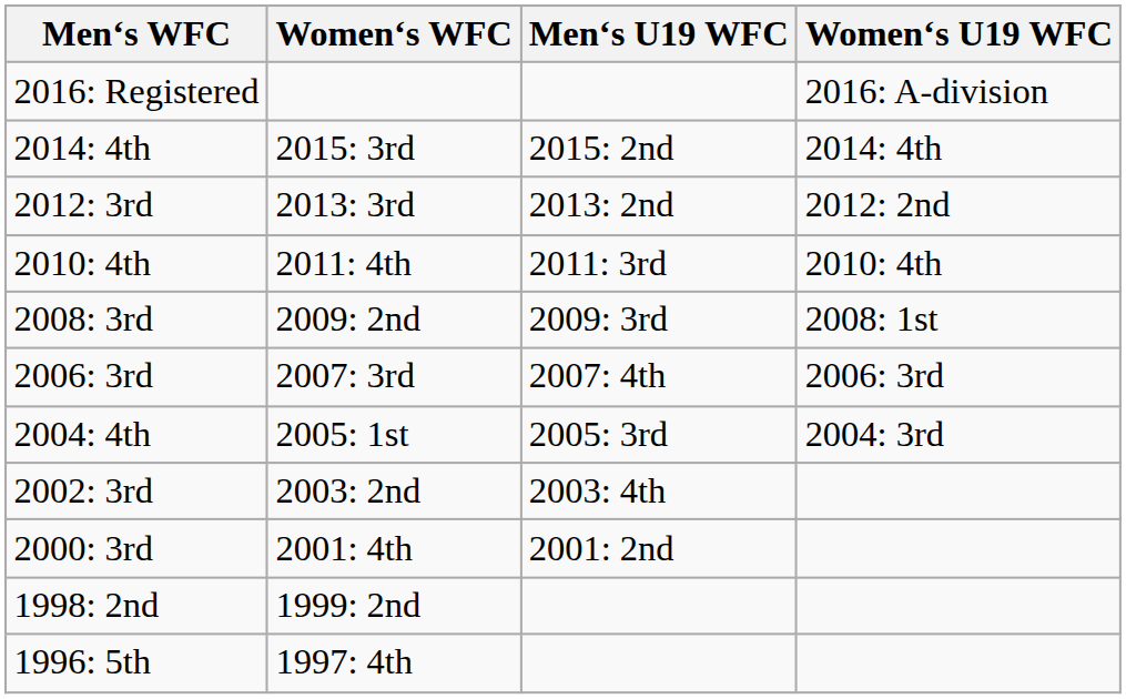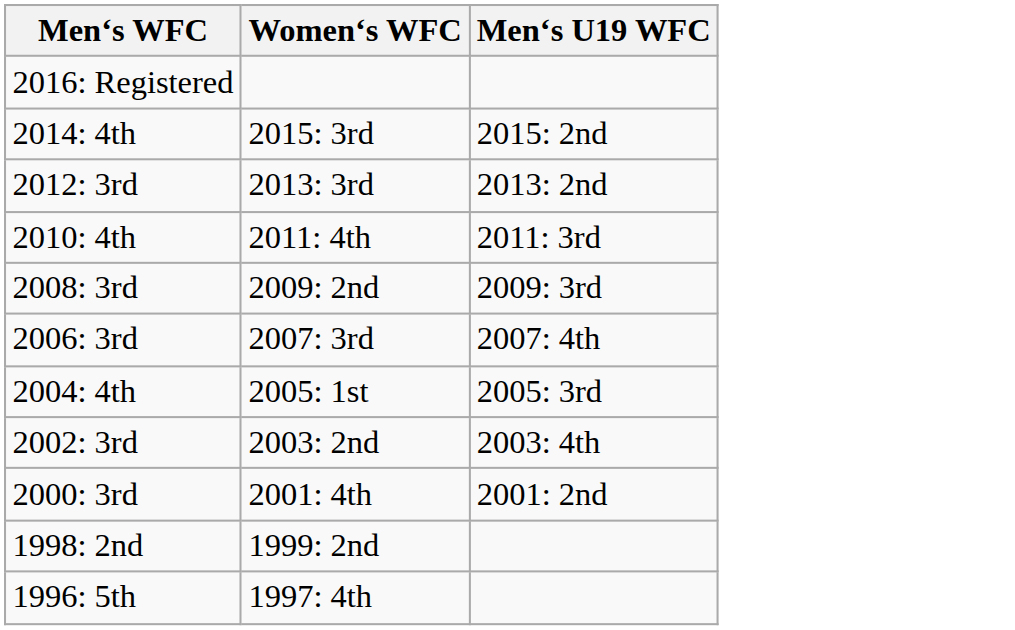- column: Women‘s U19 WFC | 2016: A-division | 2014: 4th | 2012: 2nd | 2010: 4th | 2008: 1st | 2006: 3rd | 2004: 3rd
